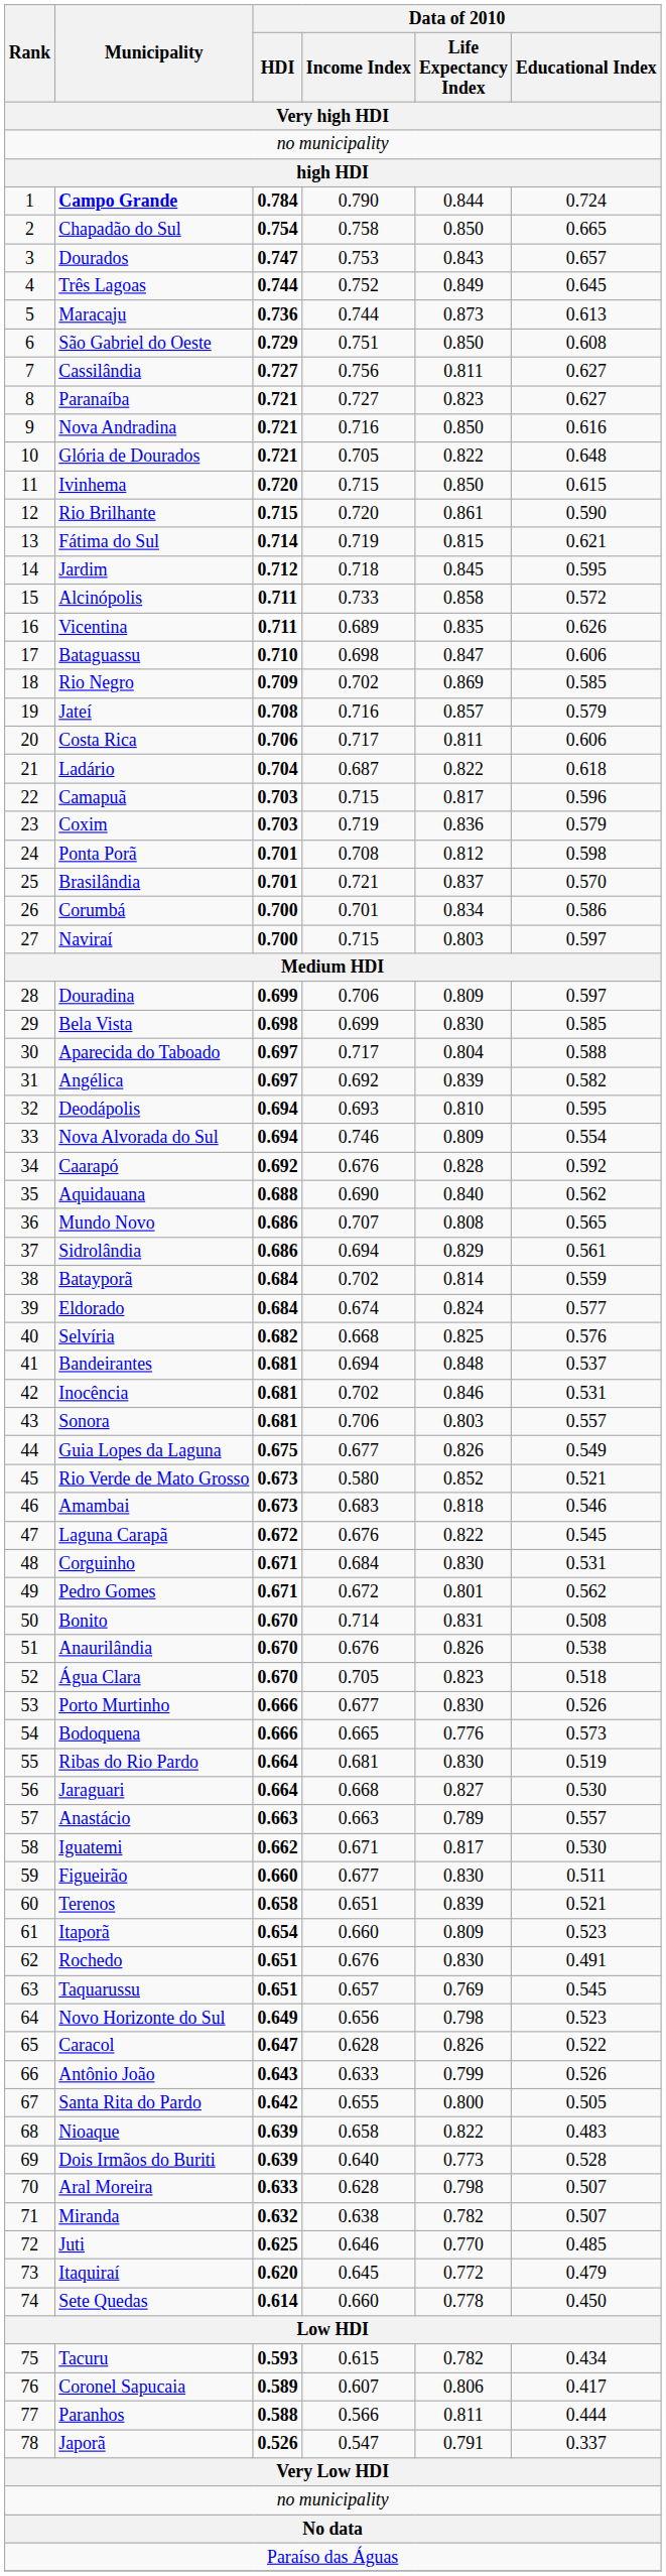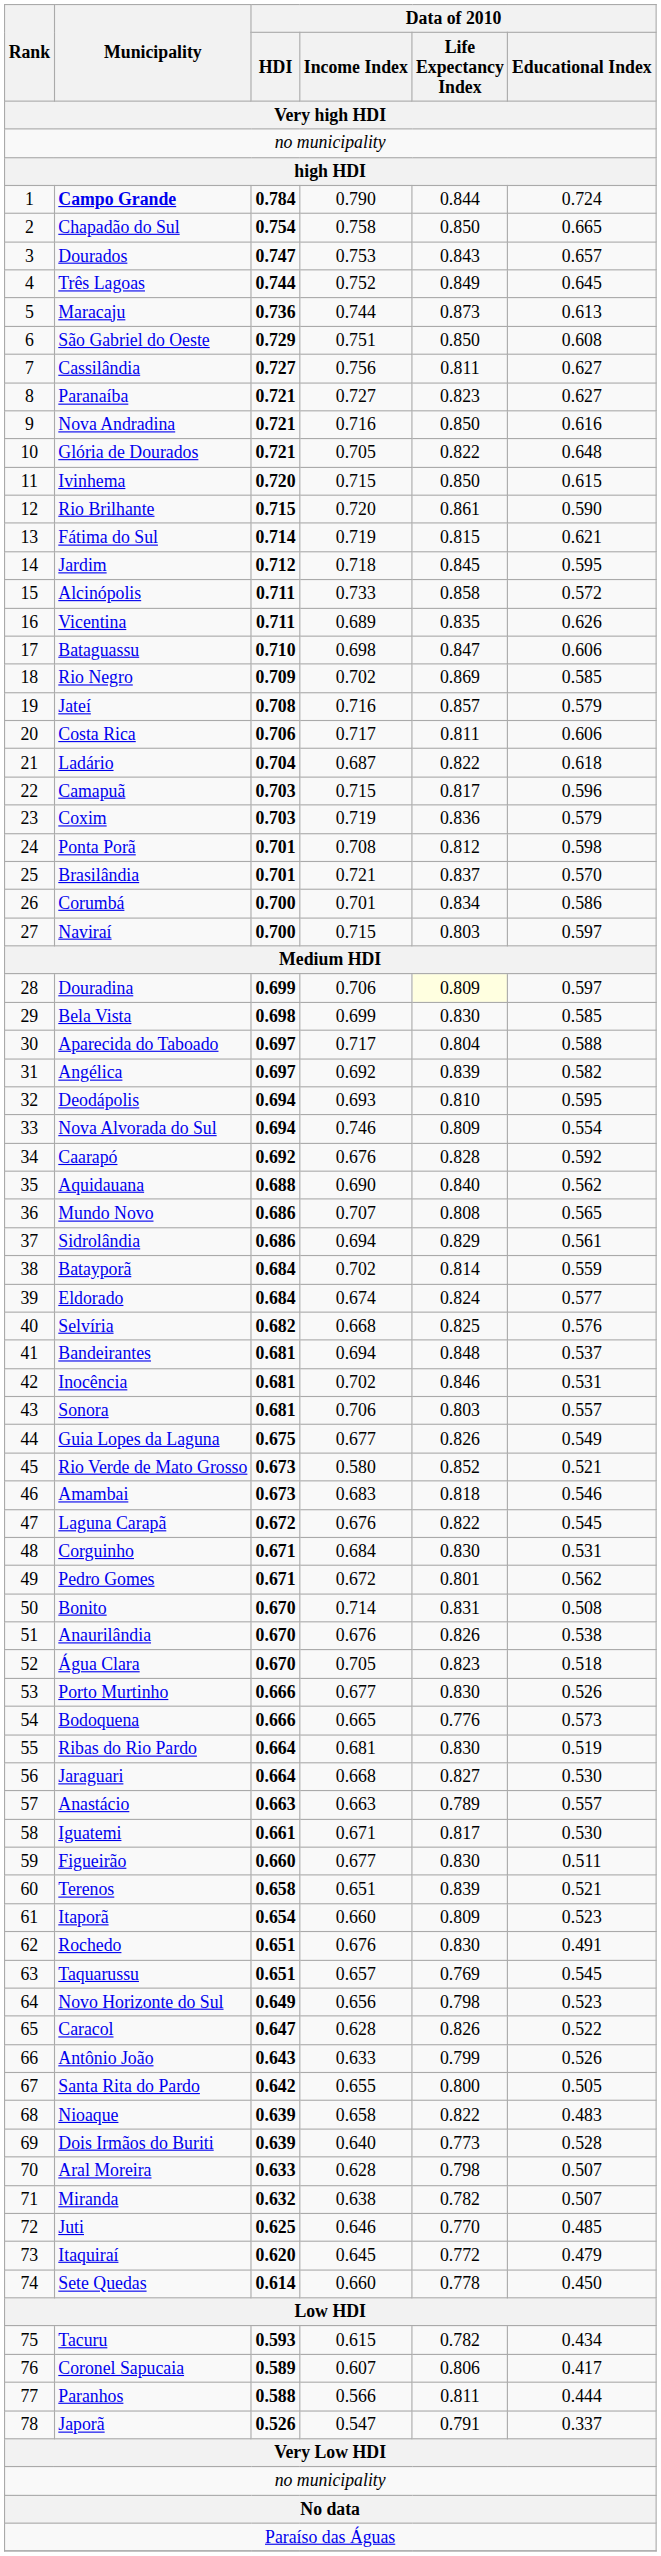Douradina | Data of 2010 / Life Expectancy Index: no background -> lightyellow background
Iguatemi | Data of 2010 / HDI: 0.662 -> 0.661
